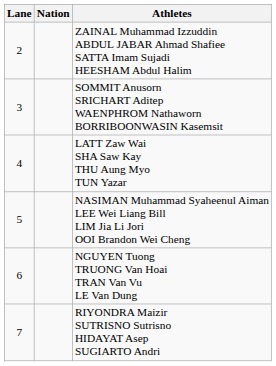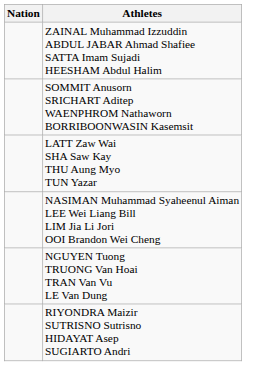- column: Lane | 2 | 3 | 4 | 5 | 6 | 7
